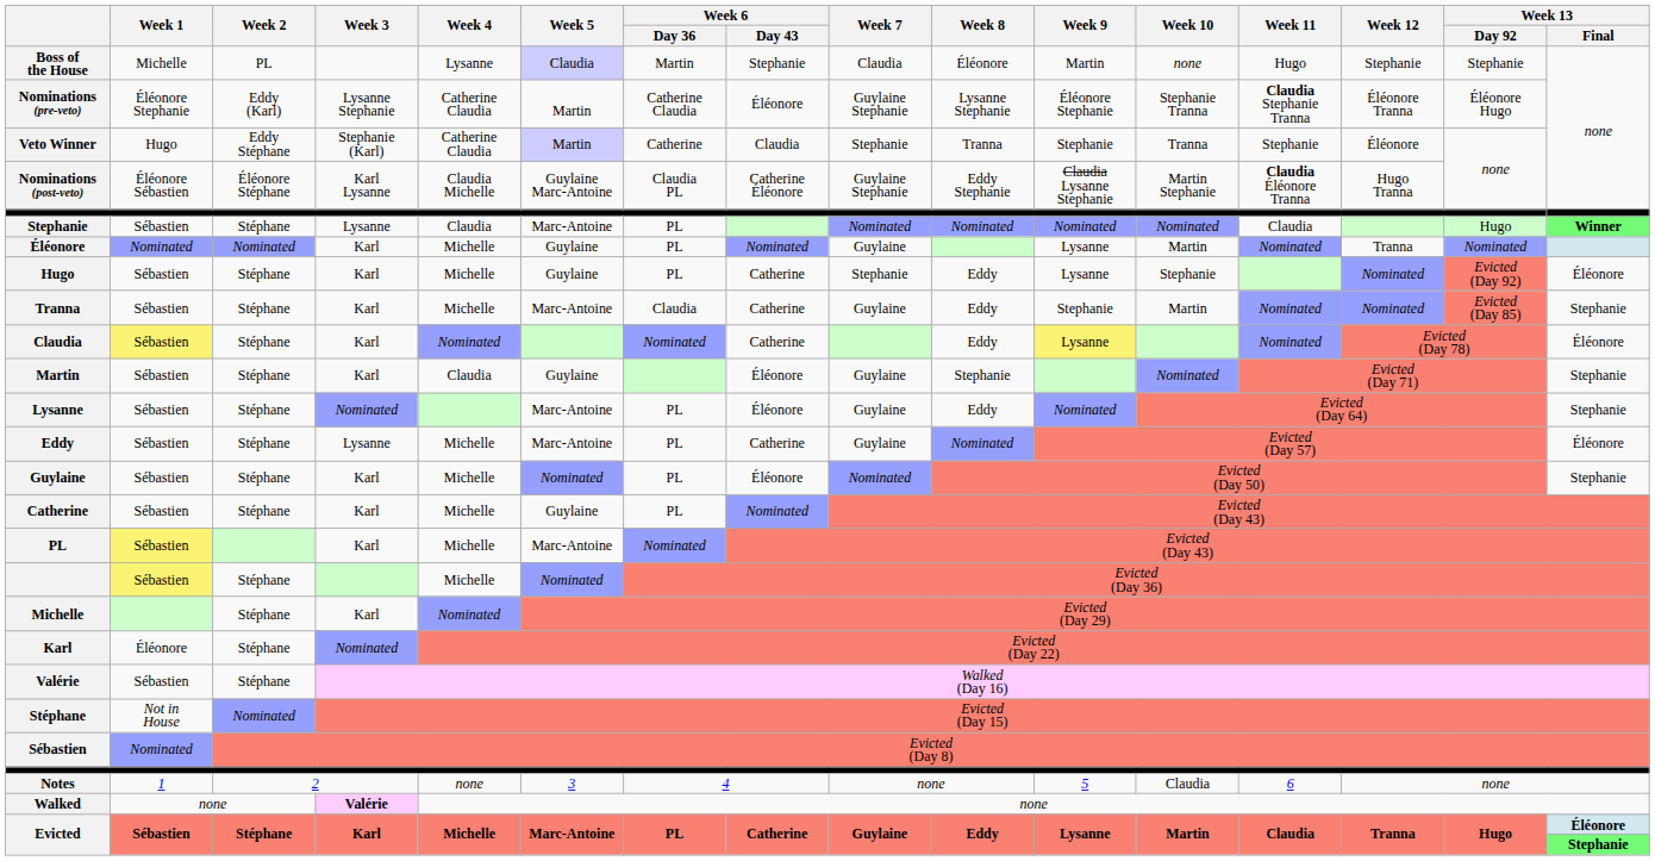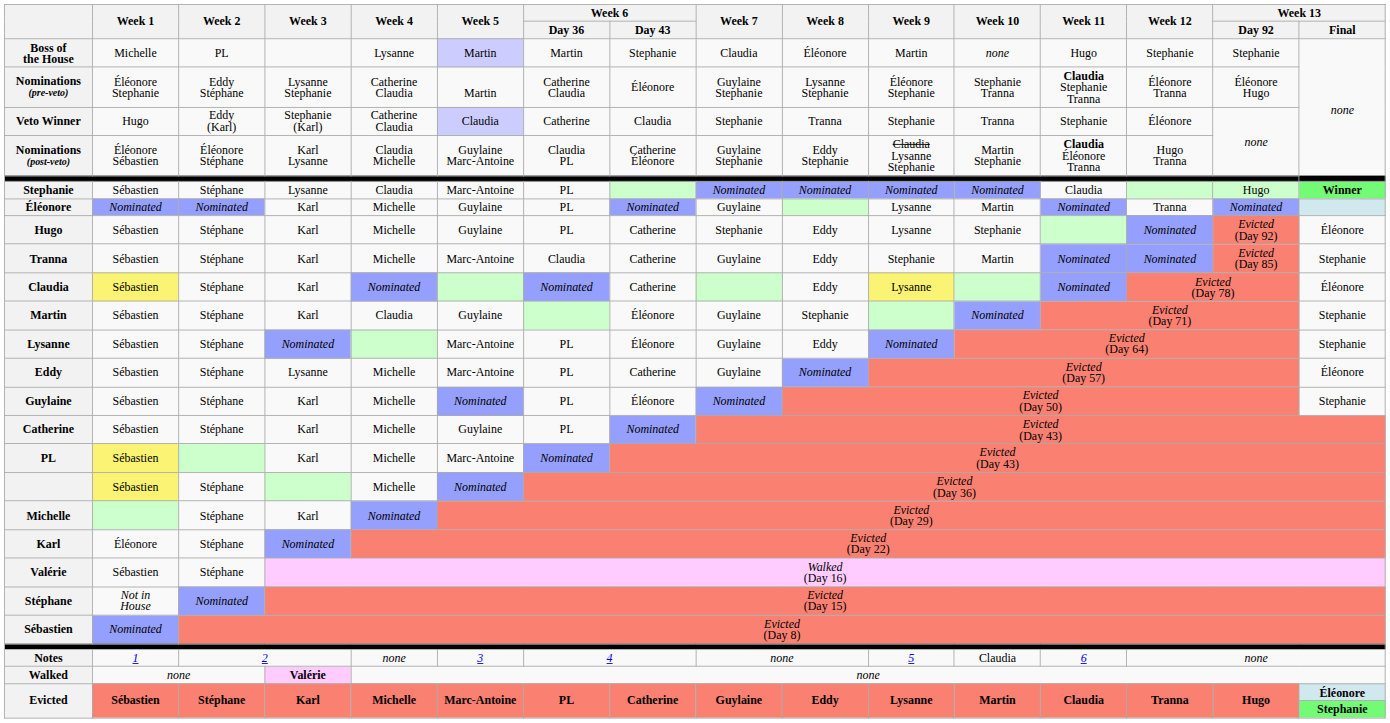Boss of the House | Week 5: Claudia -> Martin
Nominations (pre-veto) | Week 2: Eddy (Karl) -> Eddy Stéphane
Veto Winner | Week 2: Eddy Stéphane -> Eddy (Karl)
Veto Winner | Week 5: Martin -> Claudia
